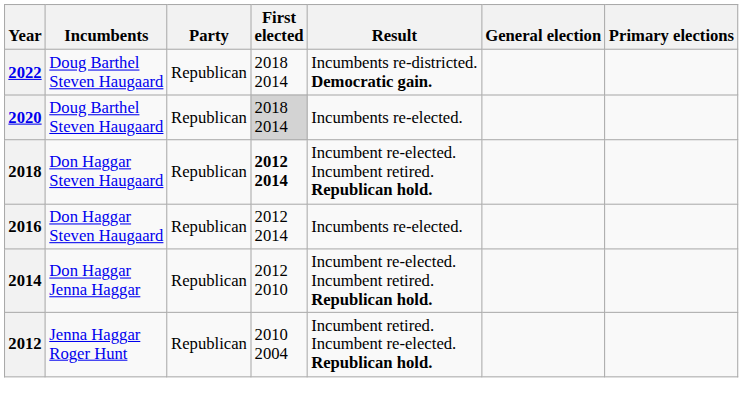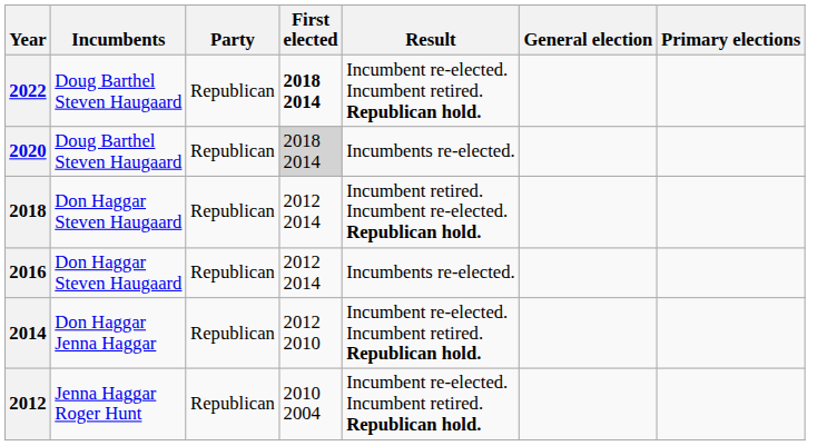2022 | First elected: normal -> bold
2022 | Result: Incumbents re-districted. Democratic gain. -> Incumbent re-elected. Incumbent retired. Republican hold.
2018 | First elected: bold -> normal
2018 | Result: Incumbent re-elected. Incumbent retired. Republican hold. -> Incumbent retired. Incumbent re-elected. Republican hold.
2012 | Result: Incumbent retired. Incumbent re-elected. Republican hold. -> Incumbent re-elected. Incumbent retired. Republican hold.
